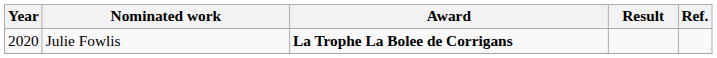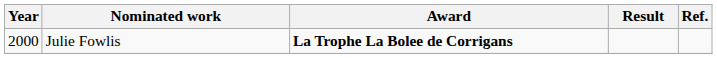Julie Fowlis | Year: 2020 -> 2000
